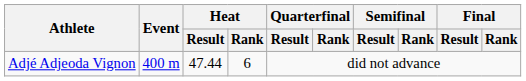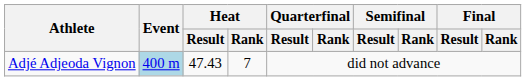Adjé Adjeoda Vignon | Event: no background -> lightblue background
Adjé Adjeoda Vignon | Heat / Result: 47.44 -> 47.43
Adjé Adjeoda Vignon | Heat / Rank: 6 -> 7
